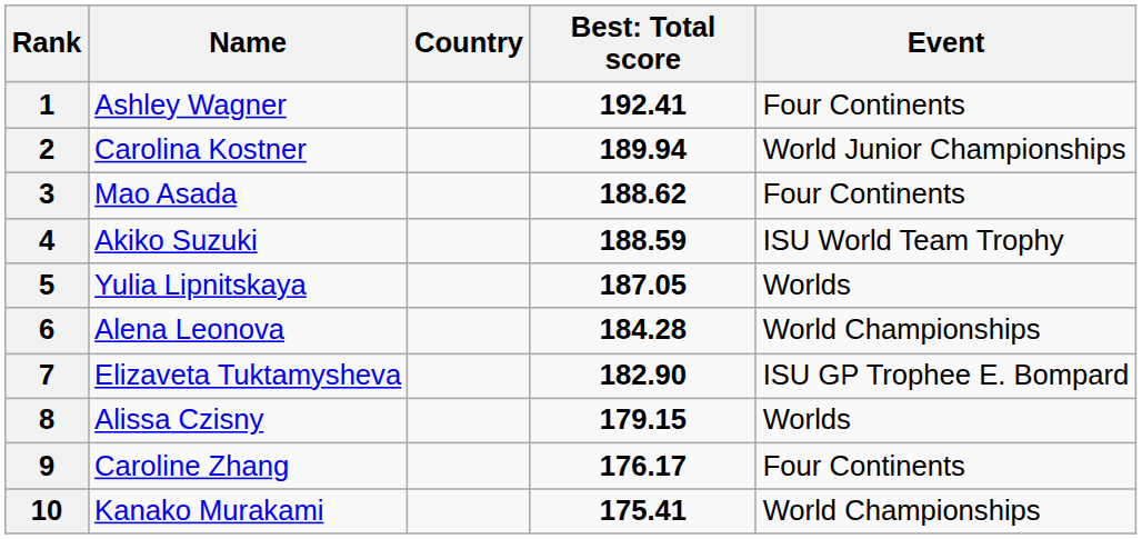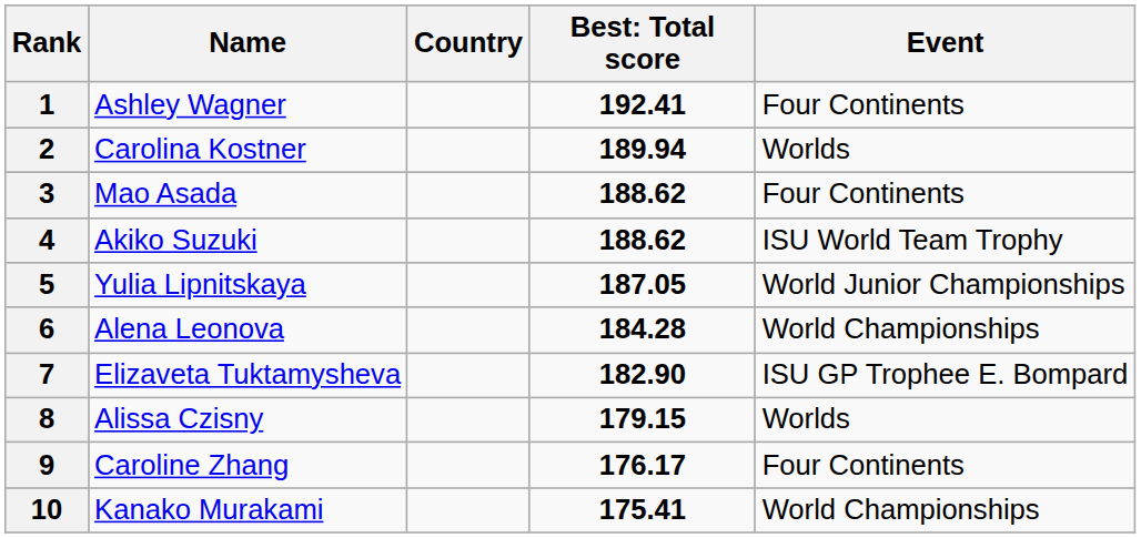2 | Event: World Junior Championships -> Worlds
4 | column 4: 188.59 -> 188.62
5 | Event: Worlds -> World Junior Championships
